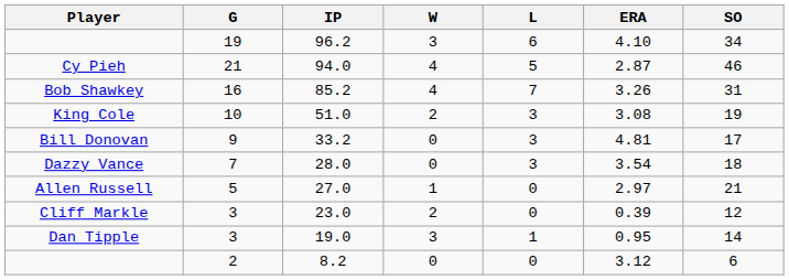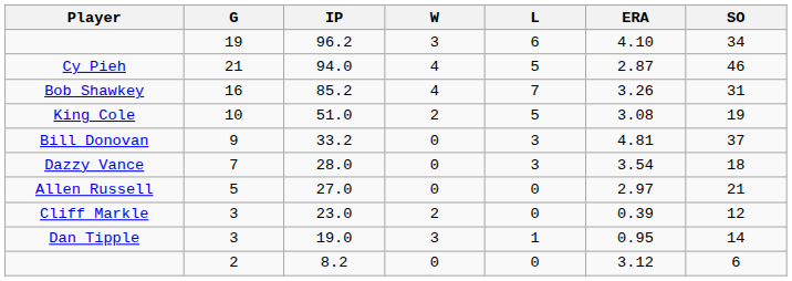King Cole | L: 3 -> 5
Bill Donovan | SO: 17 -> 37
Allen Russell | W: 1 -> 0
